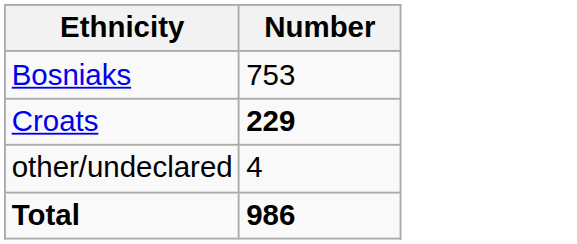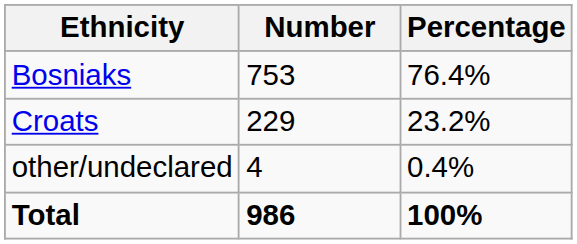+ column: Percentage | 76.4% | 23.2% | 0.4% | 100%
Croats | Number: bold -> normal
